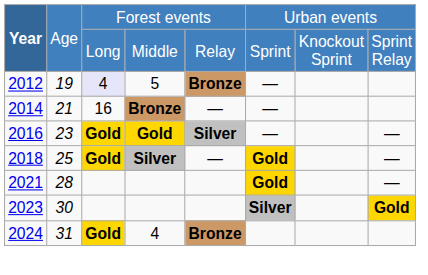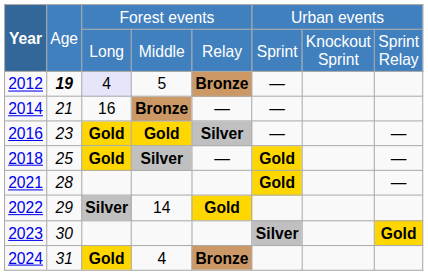5 | column 2: normal -> bold
+ row: 2022 | 29 | Silver | 14 | Gold
